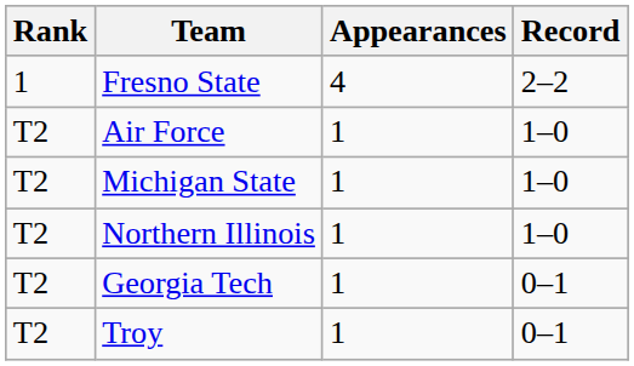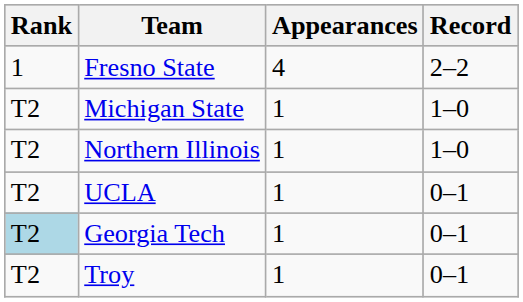- row: T2 | Air Force | 1 | 1–0
+ row: T2 | UCLA | 1 | 0–1
Georgia Tech | Rank: no background -> lightblue background
